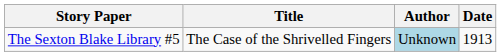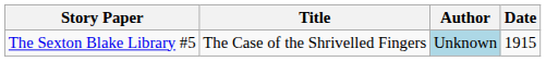The Sexton Blake Library #5 | Date: 1913 -> 1915
